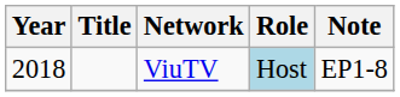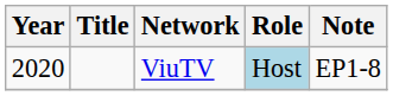ViuTV | Year: 2018 -> 2020
